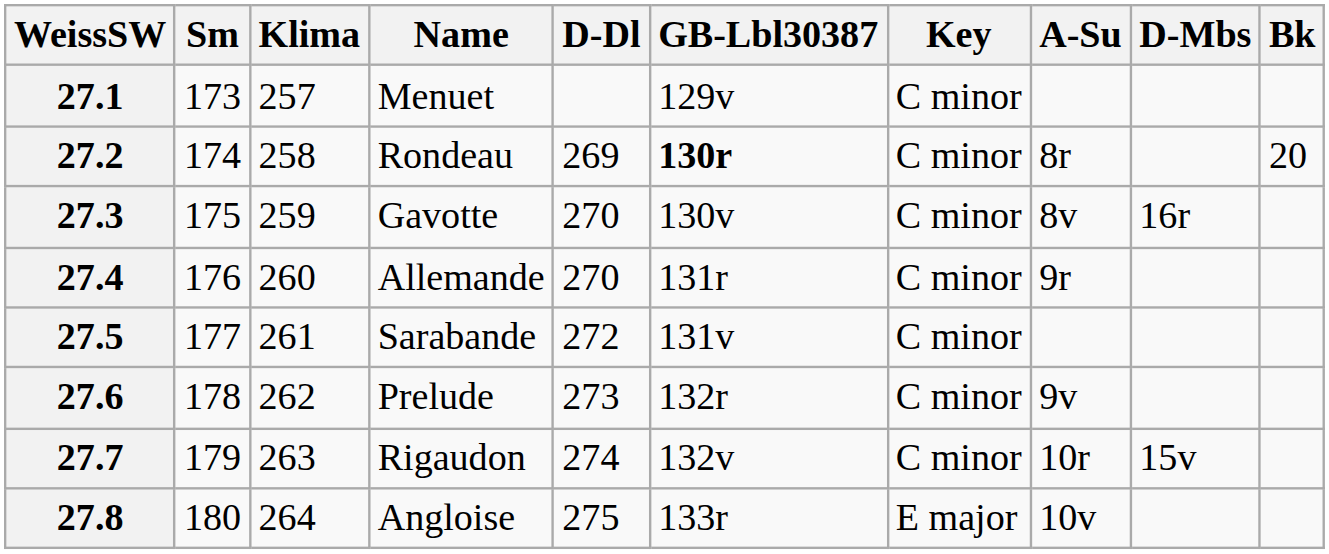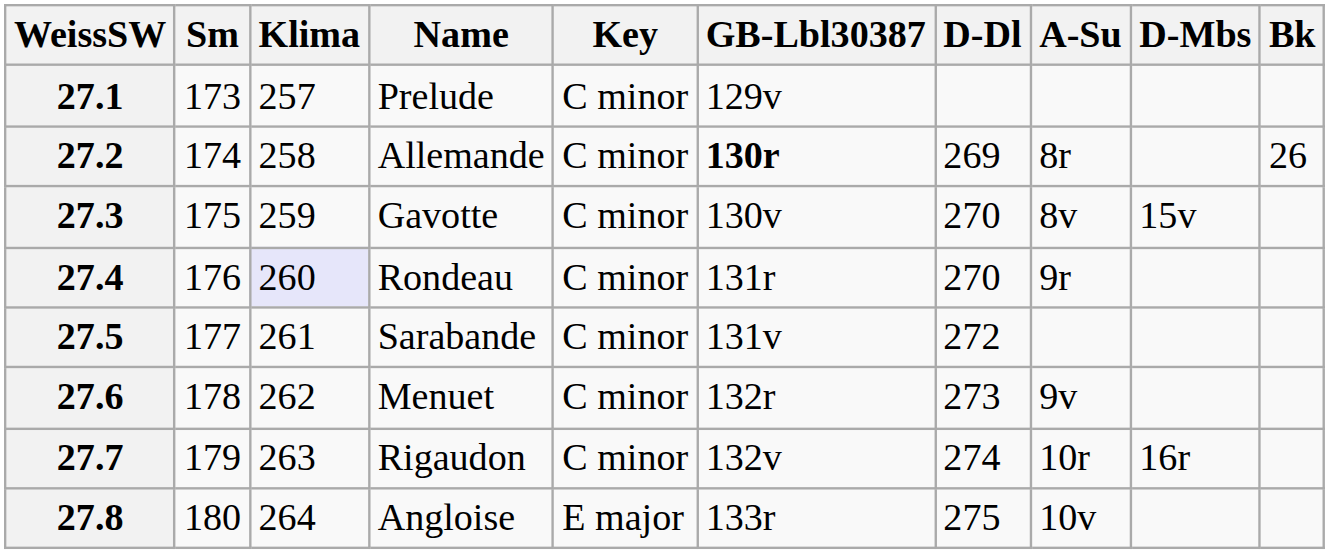columns swapped: Key <-> D-Dl
27.1 | Name: Menuet -> Prelude
27.2 | Name: Rondeau -> Allemande
27.2 | Bk: 20 -> 26
27.3 | D-Mbs: 16r -> 15v
27.4 | Klima: no background -> lavender background
27.4 | Name: Allemande -> Rondeau
27.6 | Name: Prelude -> Menuet
27.7 | D-Mbs: 15v -> 16r
